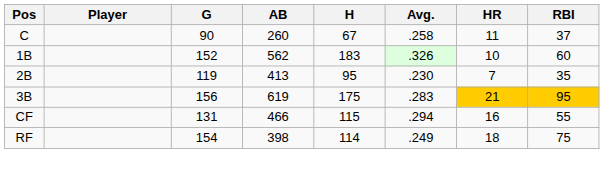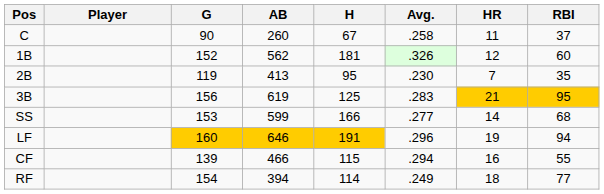1B | H: 183 -> 181
1B | HR: 10 -> 12
3B | H: 175 -> 125
+ row: SS | 153 | 599 | 166 | .277 | 14 | 68
+ row: LF | 160 | 646 | 191 | .296 | 19 | 94
CF | G: 131 -> 139
RF | AB: 398 -> 394
RF | RBI: 75 -> 77
